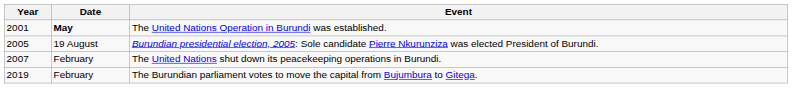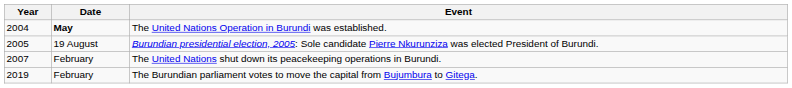The United Nations Operation in Burundi was established. | Year: 2001 -> 2004
